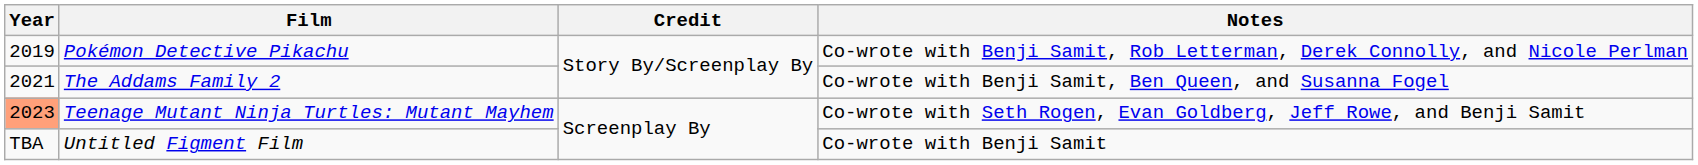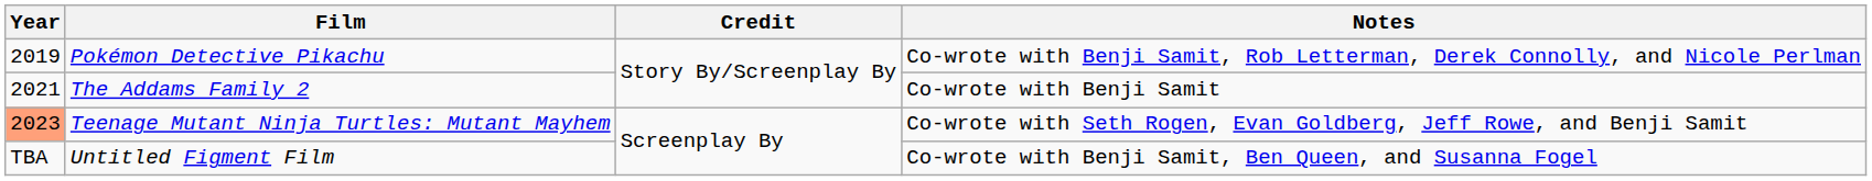The Addams Family 2 | Notes: Co-wrote with Benji Samit, Ben Queen, and Susanna Fogel -> Co-wrote with Benji Samit
Untitled Figment Film | Notes: Co-wrote with Benji Samit -> Co-wrote with Benji Samit, Ben Queen, and Susanna Fogel
